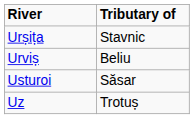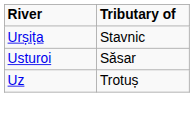- row: Urviș | Beliu
